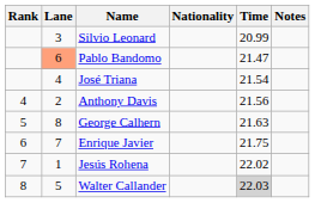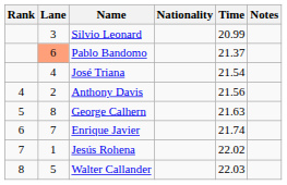Pablo Bandomo | Time: 21.47 -> 21.37
Enrique Javier | Time: 21.75 -> 21.74
Walter Callander | Time: lightgrey background -> no background
